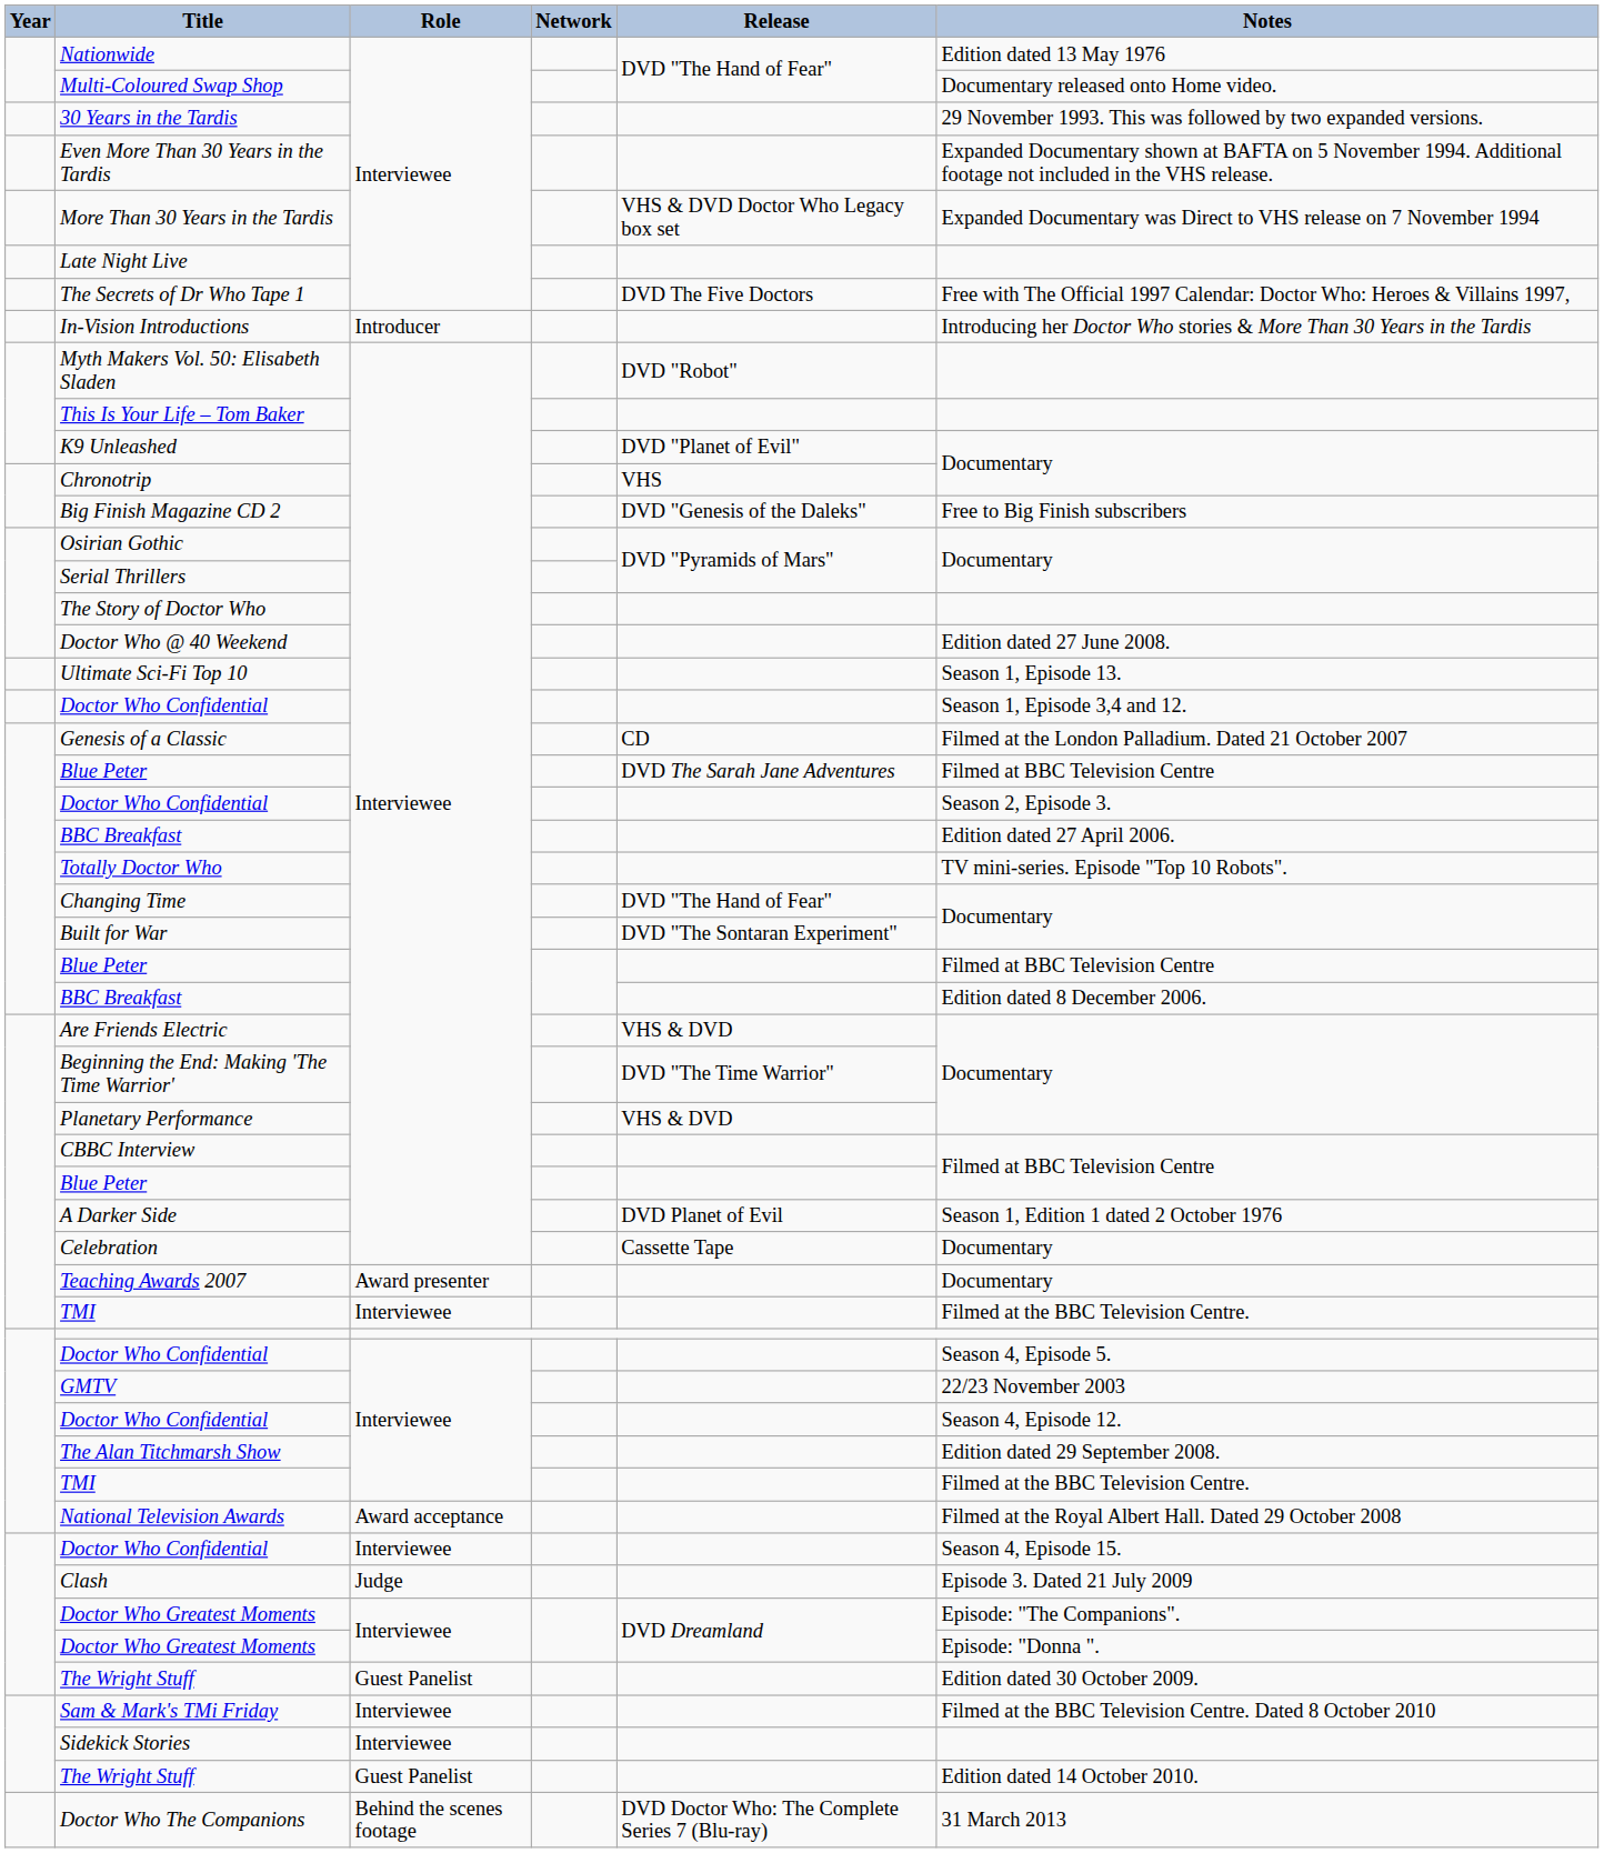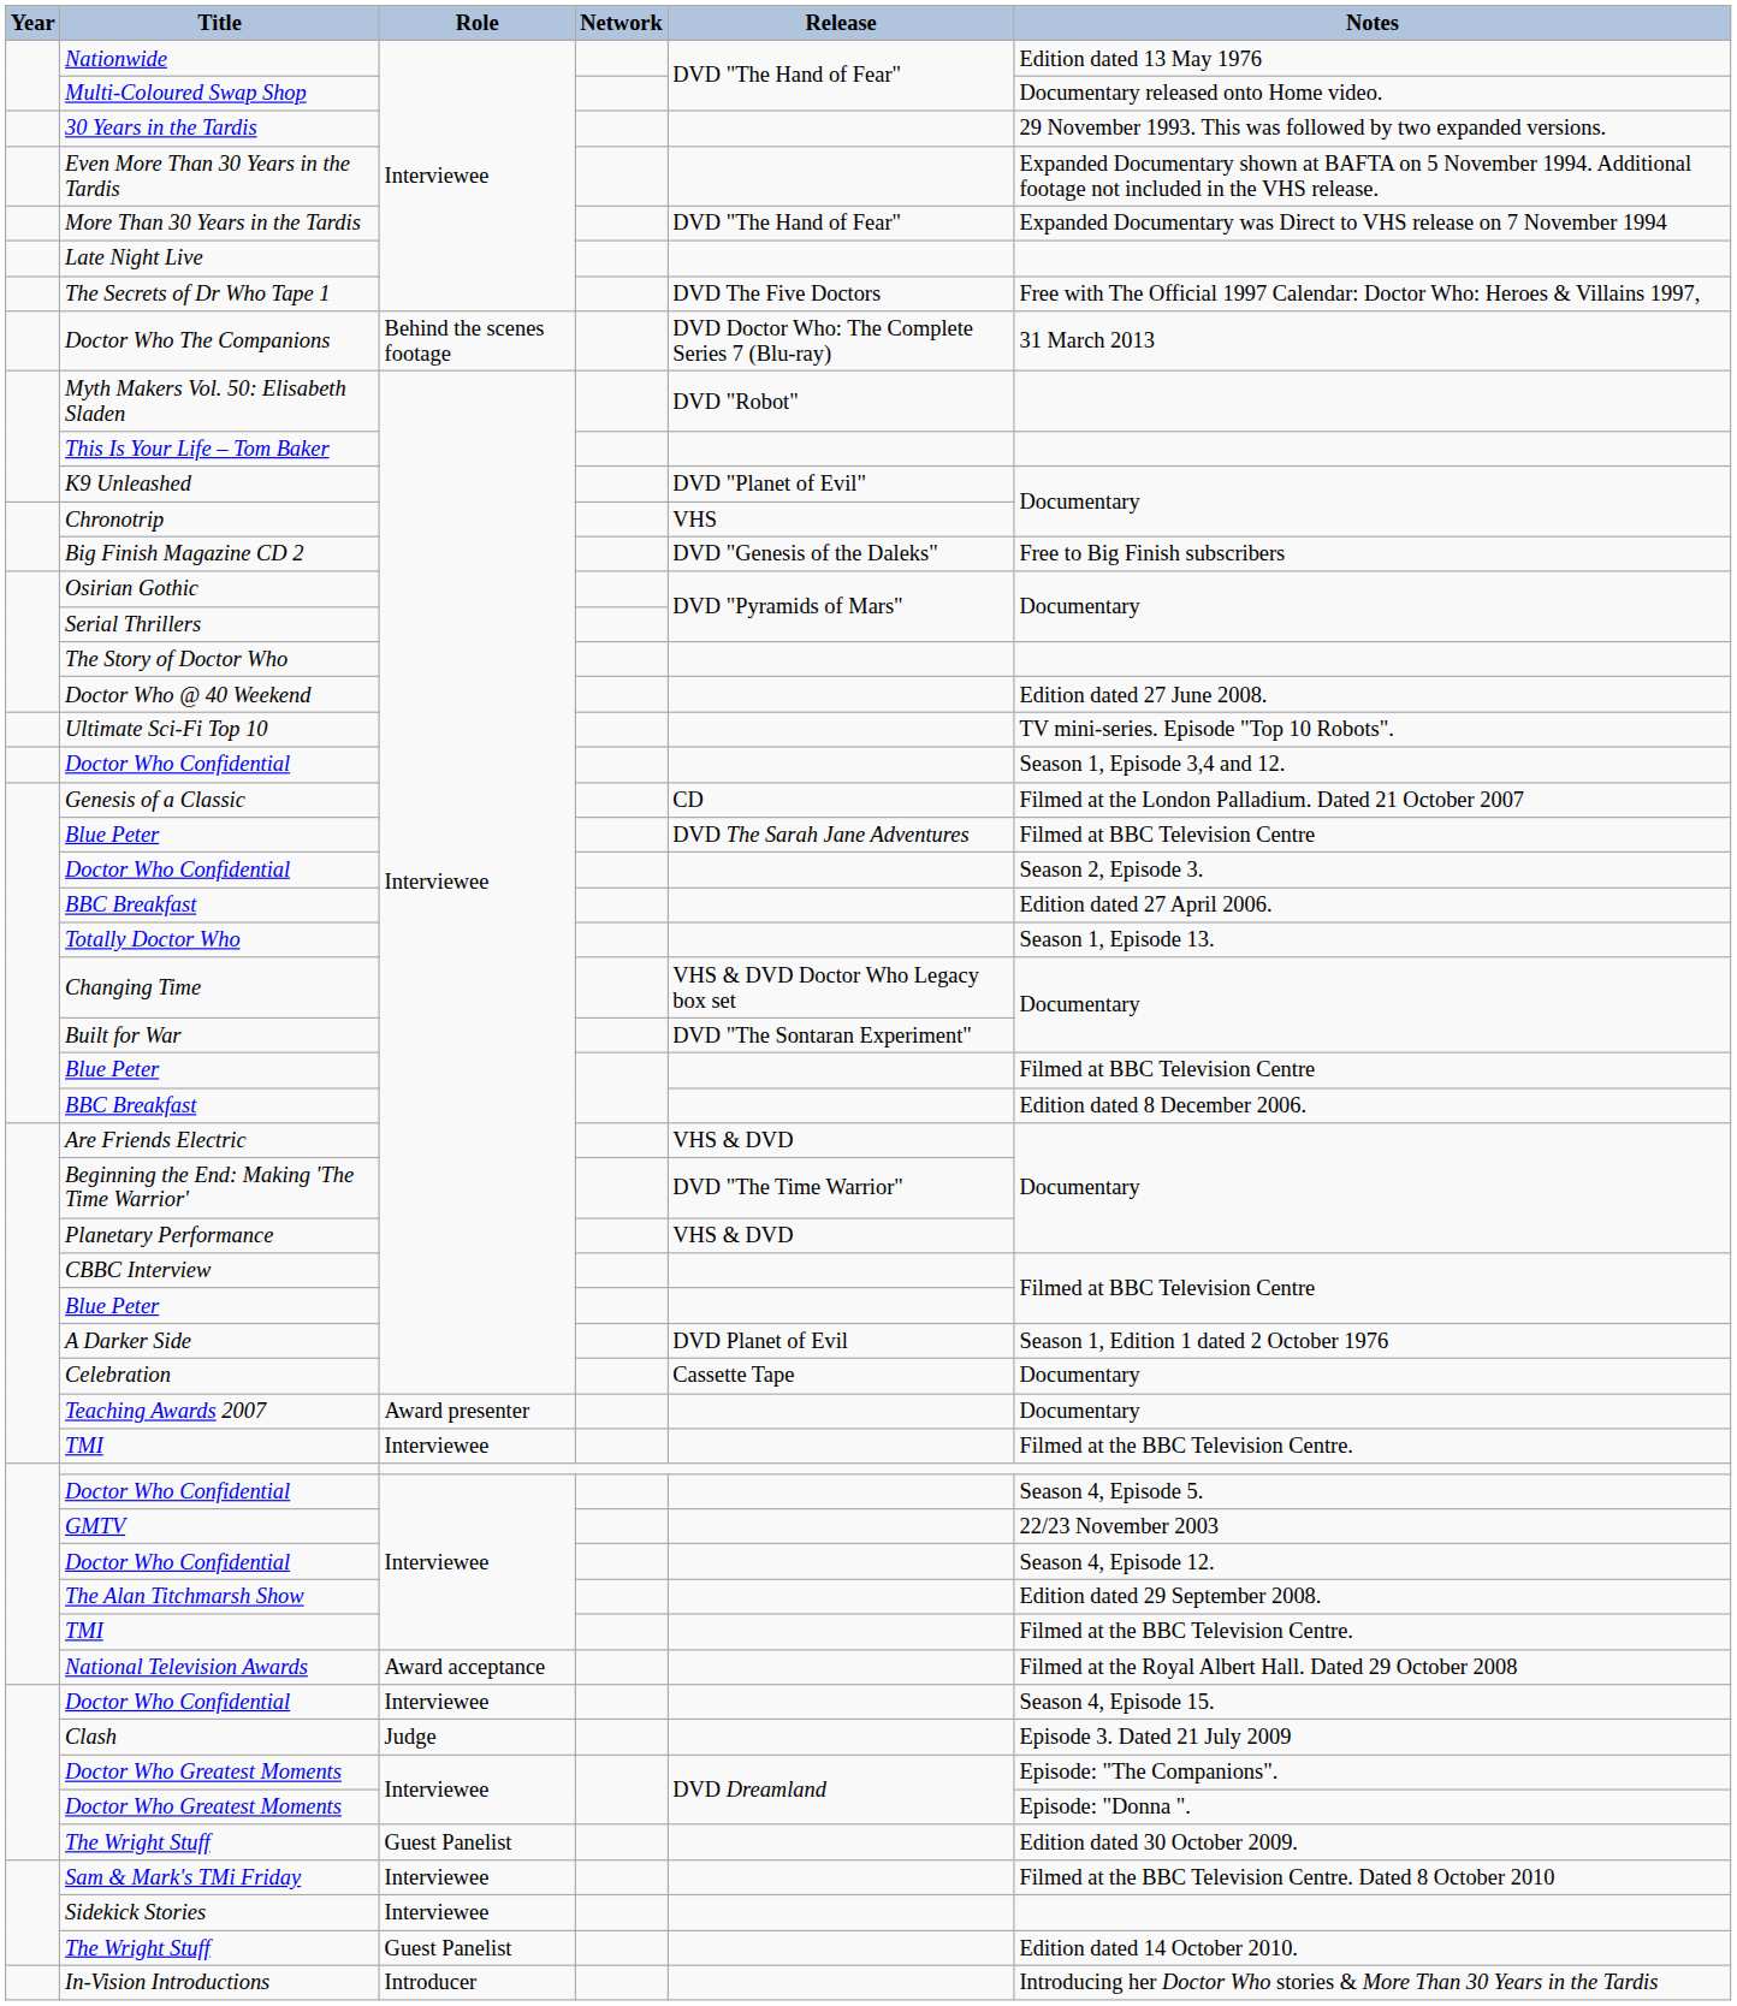More Than 30 Years in the Tardis | Release: VHS & DVD Doctor Who Legacy box set -> DVD "The Hand of Fear"
rows swapped: In-Vision Introductions <-> Doctor Who The Companions
Ultimate Sci-Fi Top 10 | Notes: Season 1, Episode 13. -> TV mini-series. Episode "Top 10 Robots".
Totally Doctor Who | Notes: TV mini-series. Episode "Top 10 Robots". -> Season 1, Episode 13.
Changing Time | Release: DVD "The Hand of Fear" -> VHS & DVD Doctor Who Legacy box set
